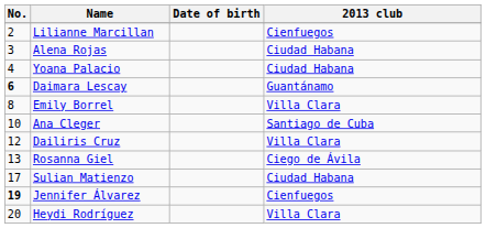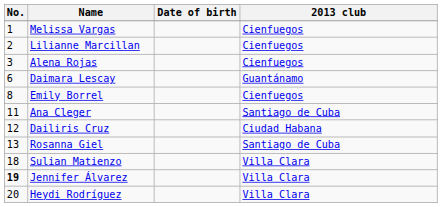+ row: 1 | Melissa Vargas | Cienfuegos
Alena Rojas | 2013 club: Ciudad Habana -> Cienfuegos
- row: 4 | Yoana Palacio | Ciudad Habana
Daimara Lescay | No.: bold -> normal
Emily Borrel | 2013 club: Villa Clara -> Cienfuegos
Ana Cleger | No.: 10 -> 11
Dailiris Cruz | 2013 club: Villa Clara -> Ciudad Habana
Rosanna Giel | 2013 club: Ciego de Ávila -> Santiago de Cuba
Sulian Matienzo | No.: 17 -> 18
Sulian Matienzo | 2013 club: Ciudad Habana -> Villa Clara
Jennifer Álvarez | 2013 club: Cienfuegos -> Villa Clara
